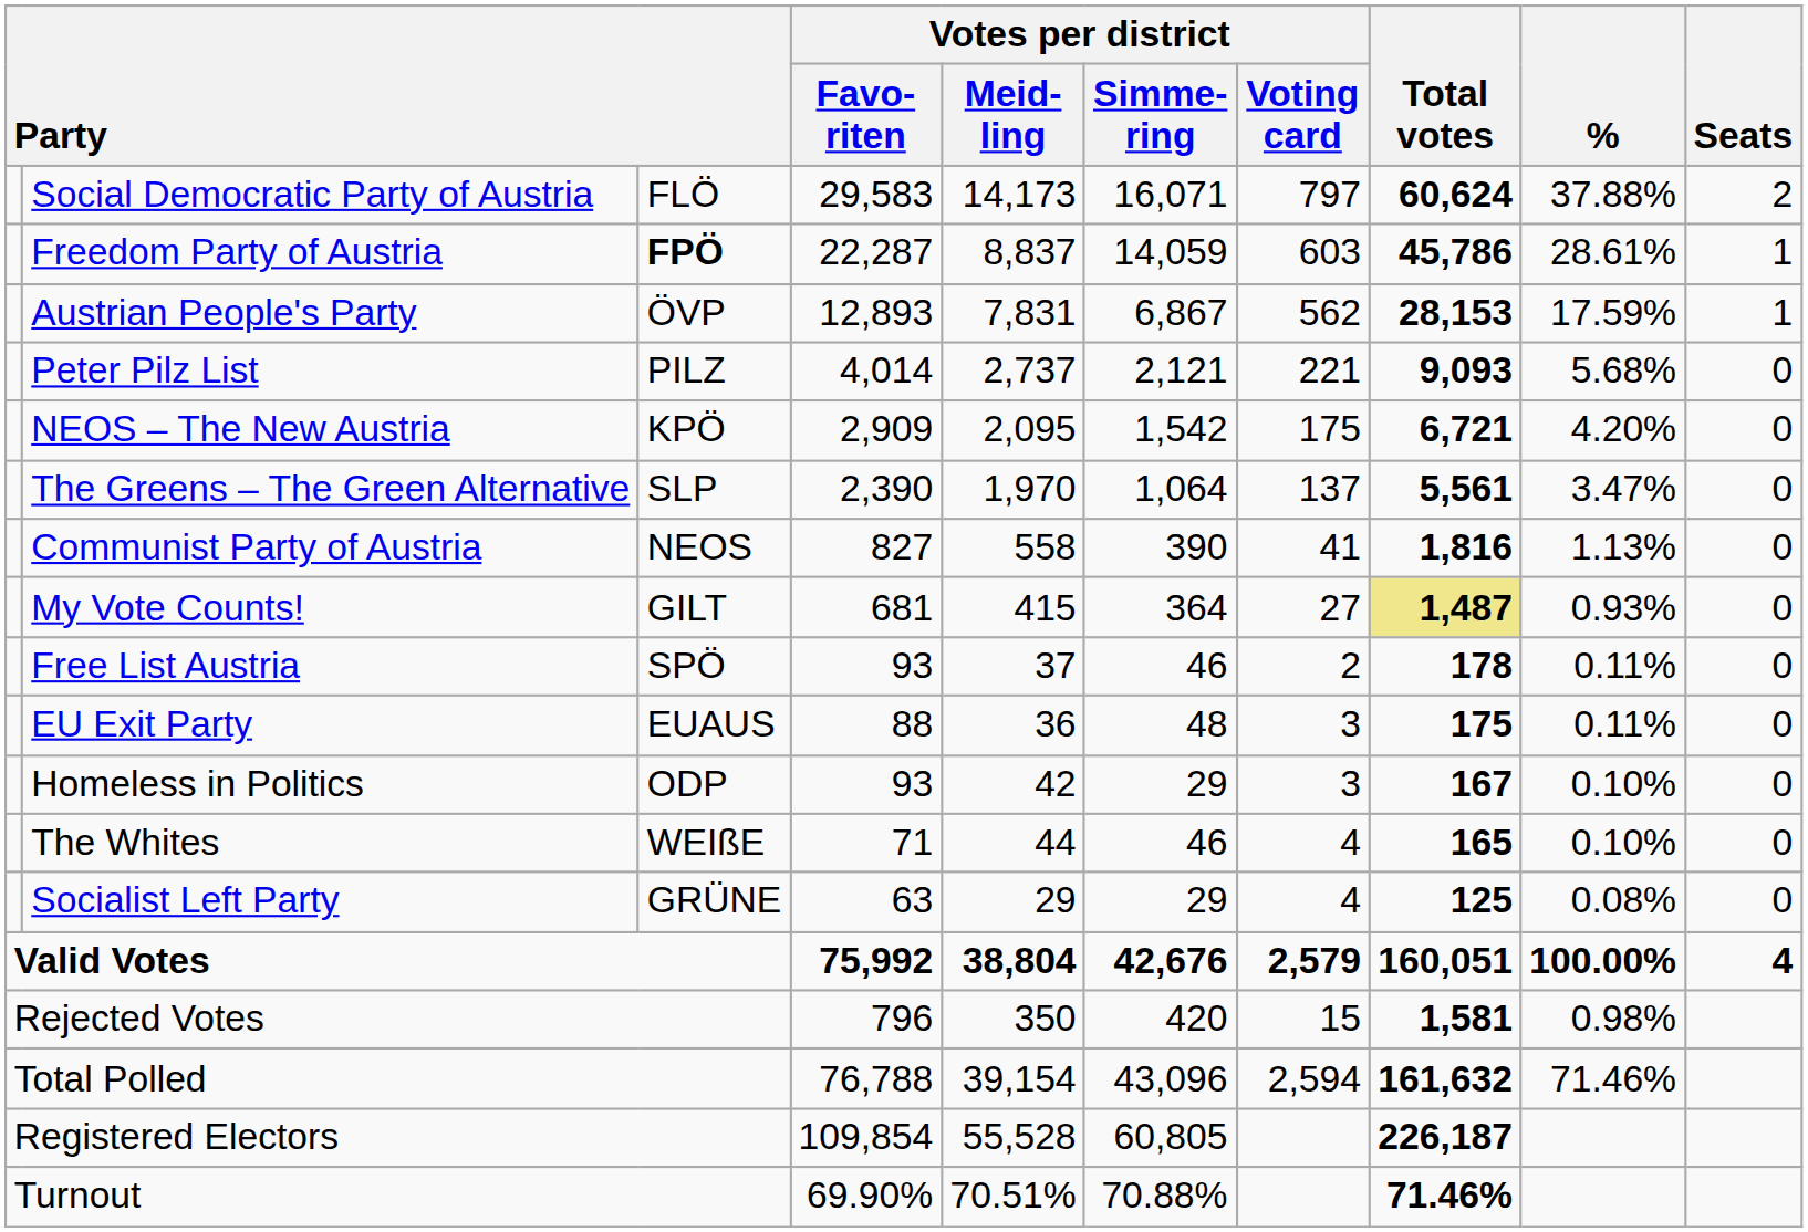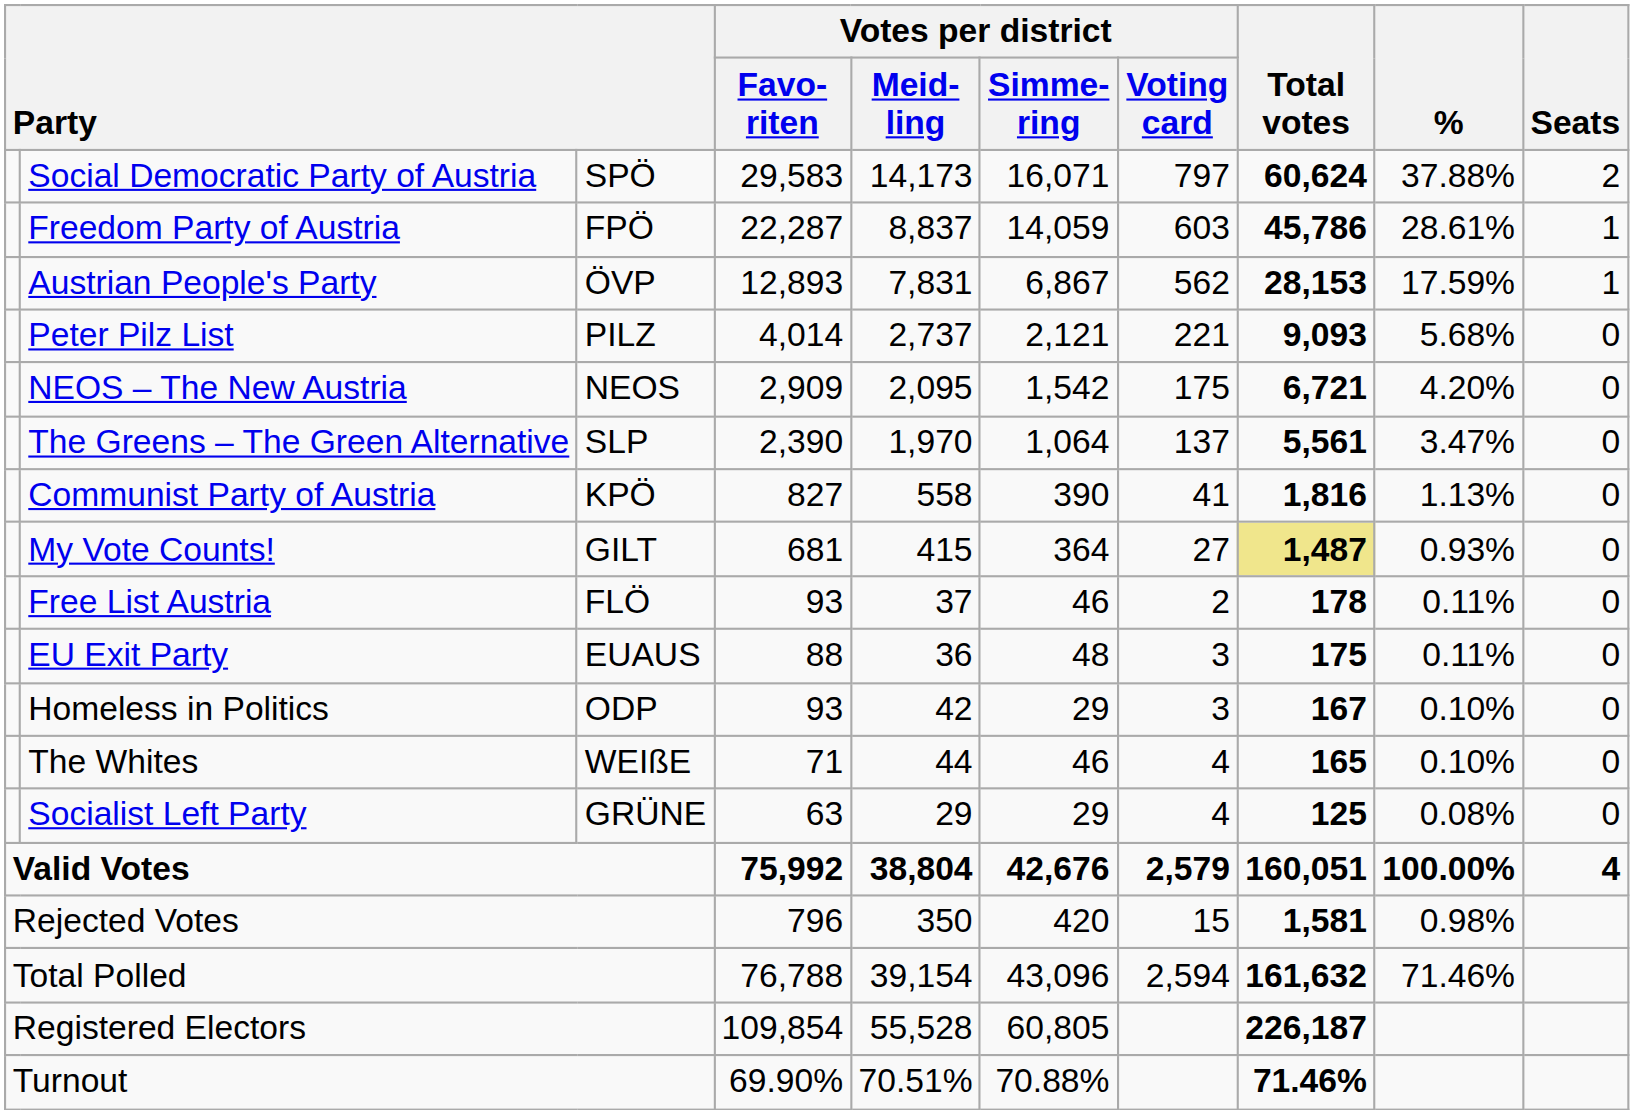Social Democratic Party of Austria | column 3: FLÖ -> SPÖ
Freedom Party of Austria | column 3: bold -> normal
NEOS – The New Austria | column 3: KPÖ -> NEOS
Communist Party of Austria | column 3: NEOS -> KPÖ
Free List Austria | column 3: SPÖ -> FLÖ
